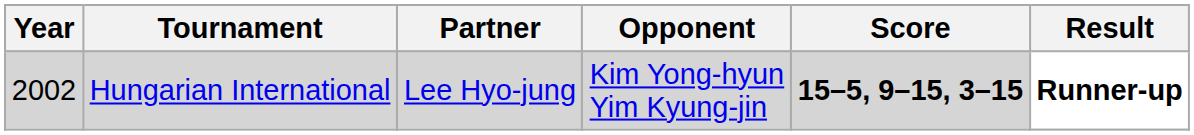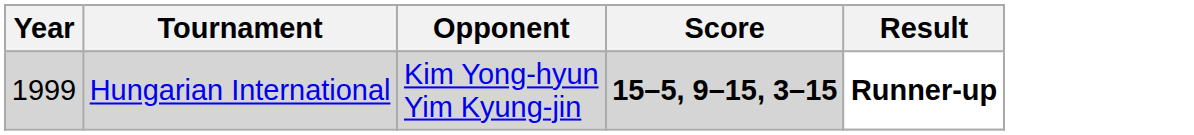- column: Partner | Lee Hyo-jung
Hungarian International | Year: 2002 -> 1999
